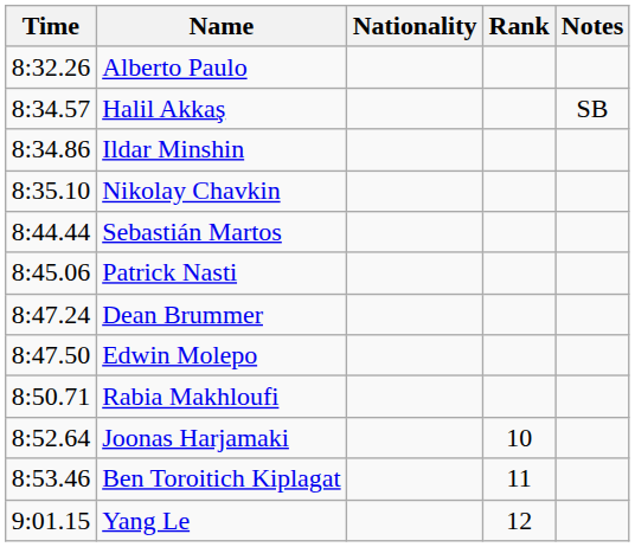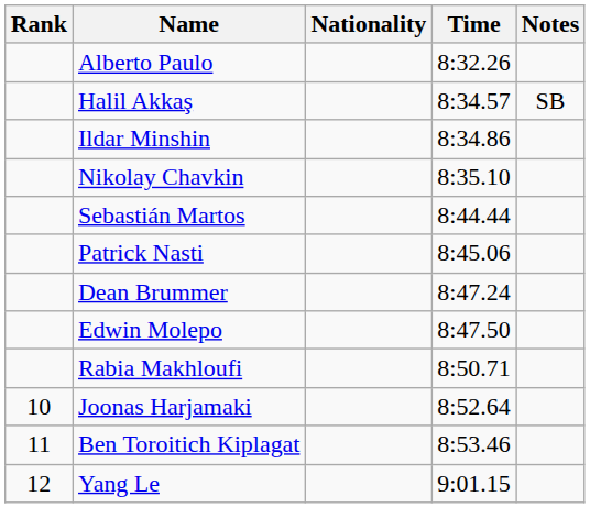columns swapped: Rank <-> Time
